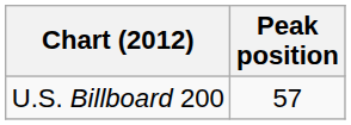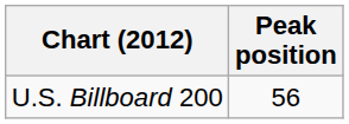U.S. Billboard 200 | Peak position: 57 -> 56
